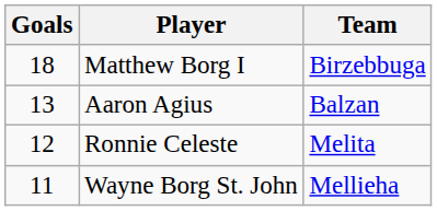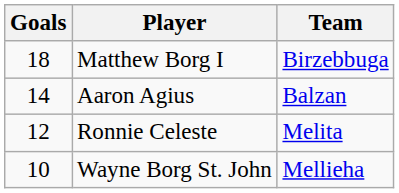Aaron Agius | Goals: 13 -> 14
Wayne Borg St. John | Goals: 11 -> 10
